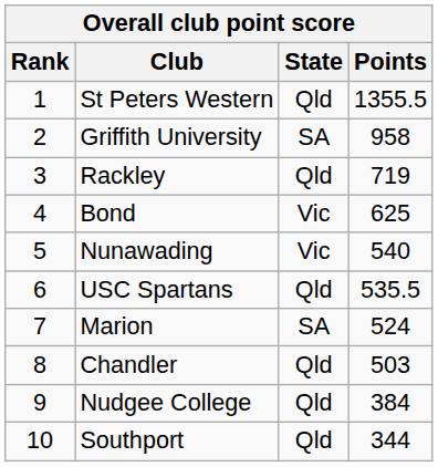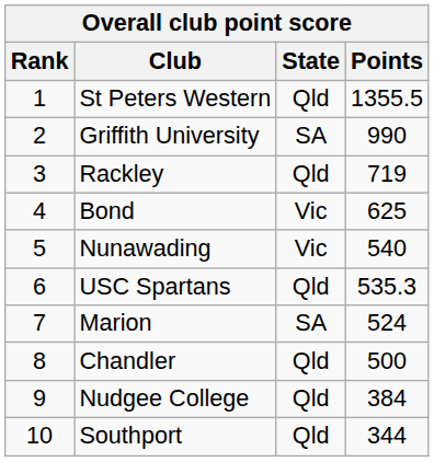Griffith University | Points: 958 -> 990
USC Spartans | Points: 535.5 -> 535.3
Chandler | Points: 503 -> 500
